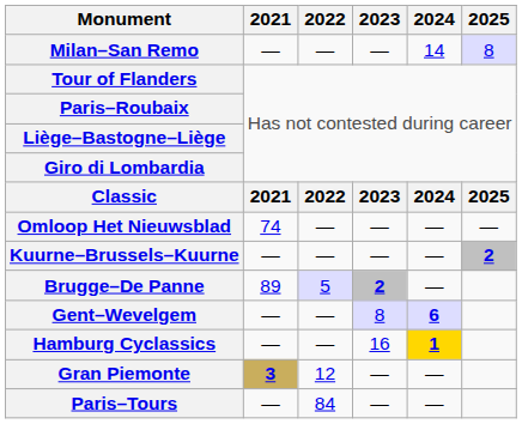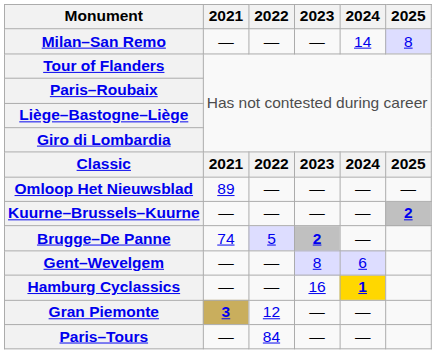Omloop Het Nieuwsblad | 2021: 74 -> 89
Brugge–De Panne | 2021: 89 -> 74
Gent–Wevelgem | 2024: bold -> normal
